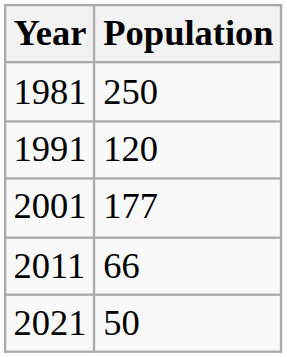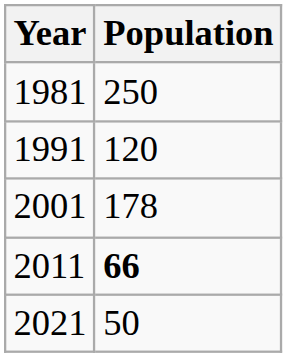2001 | Population: 177 -> 178
2011 | Population: normal -> bold
